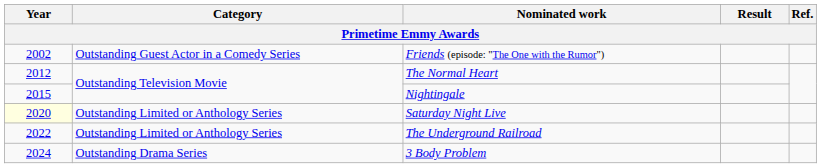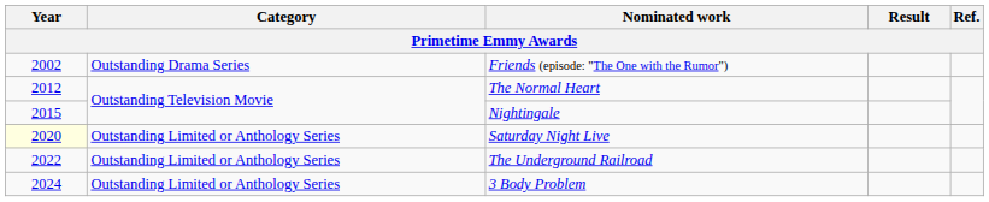Friends (episode: "The One with the Rumor") | Category: Outstanding Guest Actor in a Comedy Series -> Outstanding Drama Series
3 Body Problem | Category: Outstanding Drama Series -> Outstanding Limited or Anthology Series
